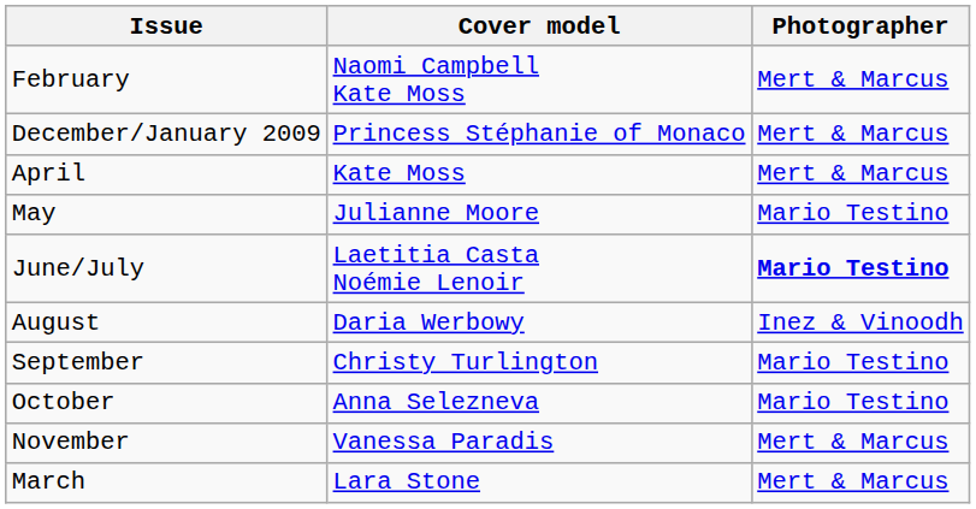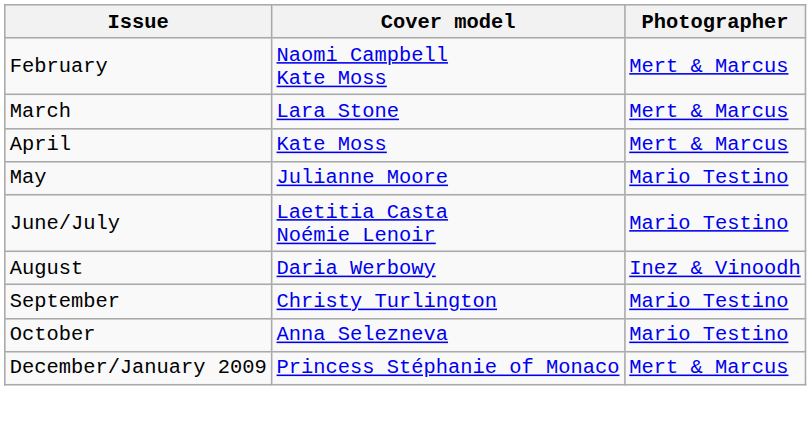rows swapped: March <-> December/January 2009
June/July | Photographer: bold -> normal
- row: November | Vanessa Paradis | Mert & Marcus
